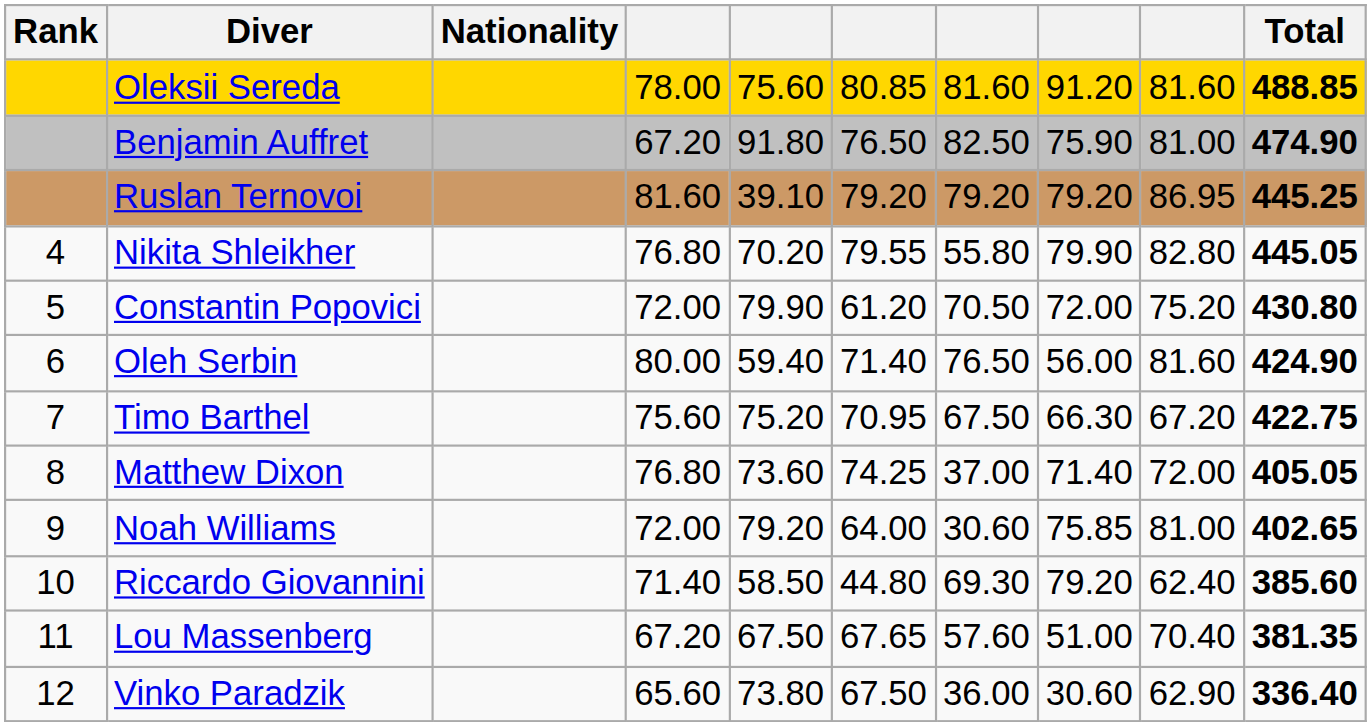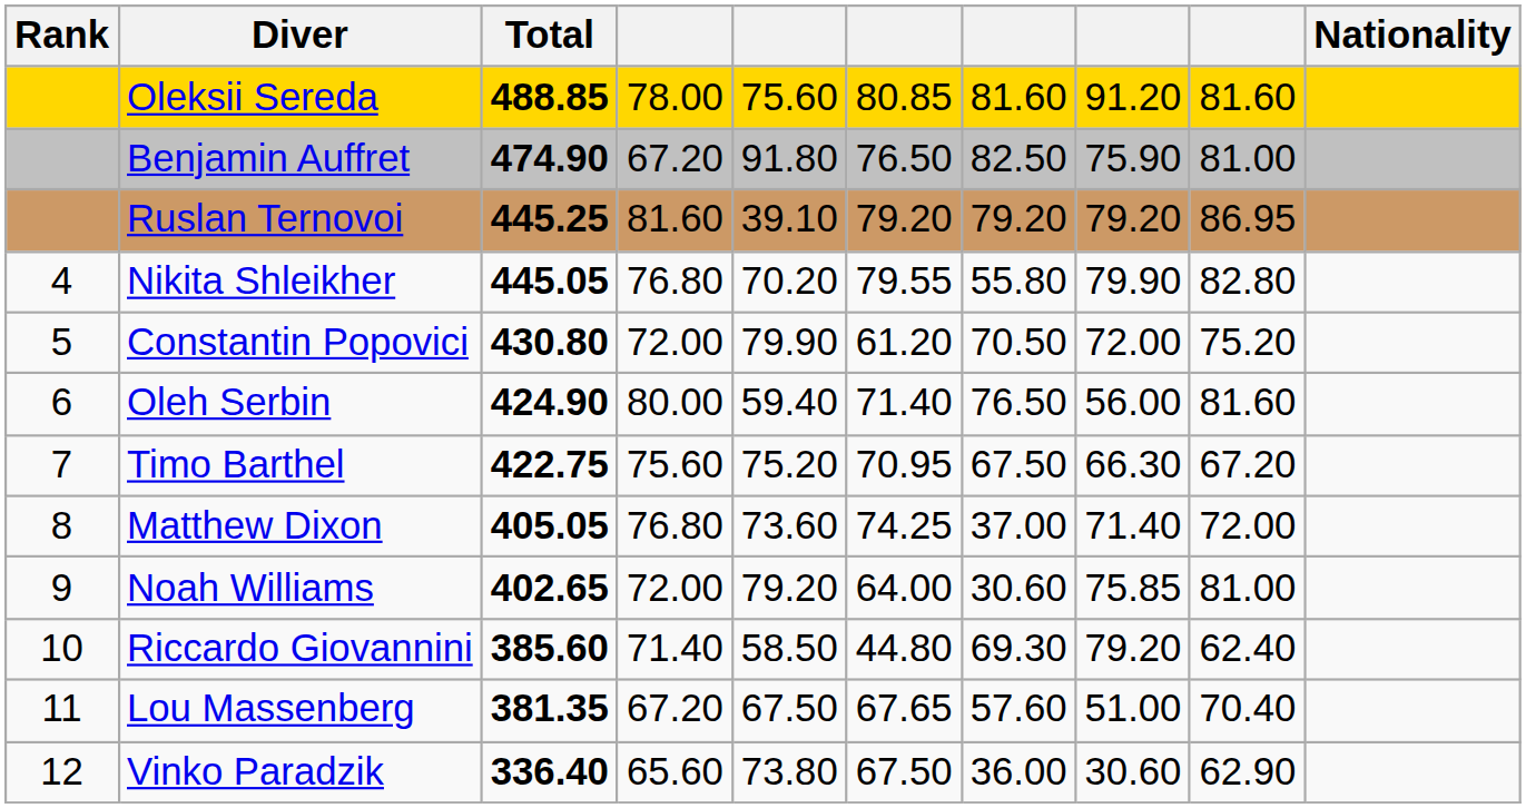columns swapped: Nationality <-> Total
